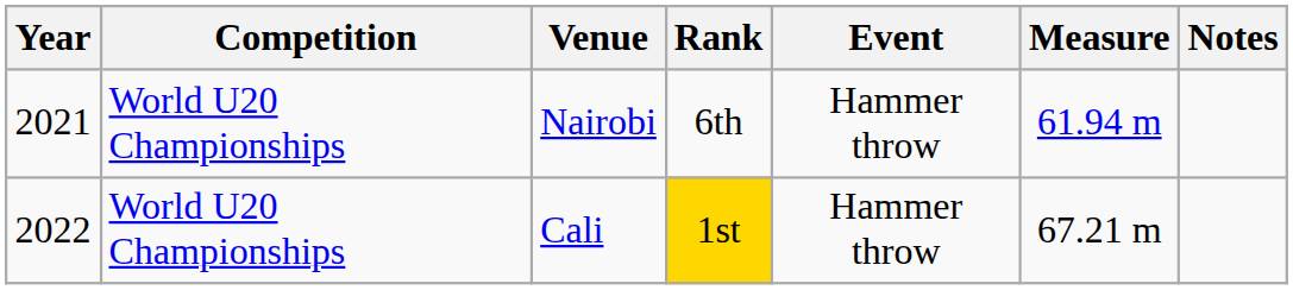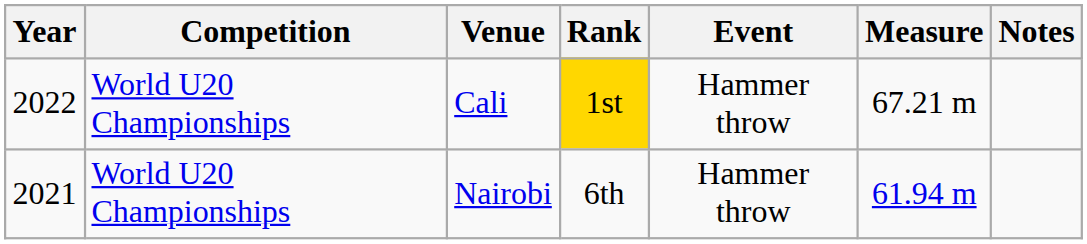rows swapped: Nairobi <-> Cali
